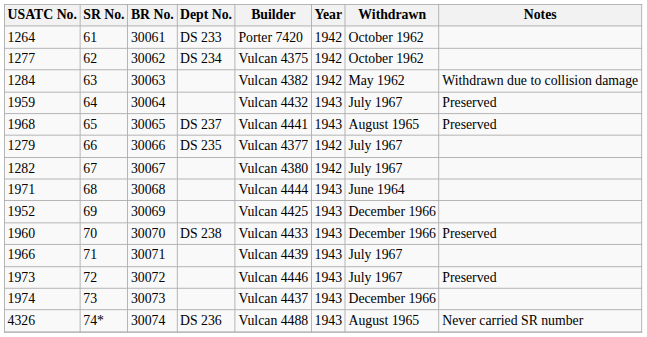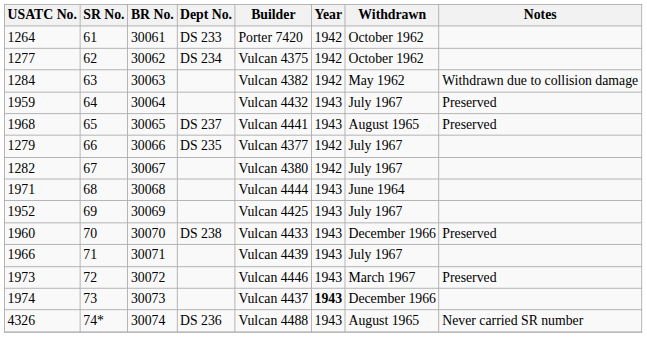1952 | Withdrawn: December 1966 -> July 1967
1973 | Withdrawn: July 1967 -> March 1967
1974 | Year: normal -> bold
